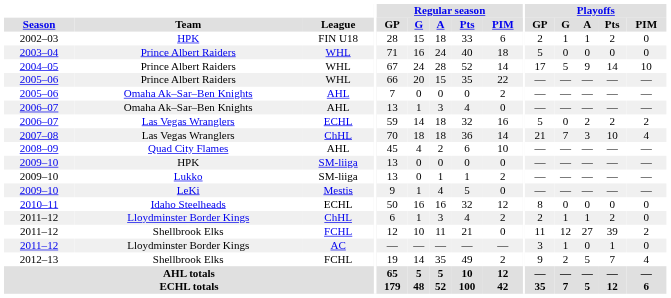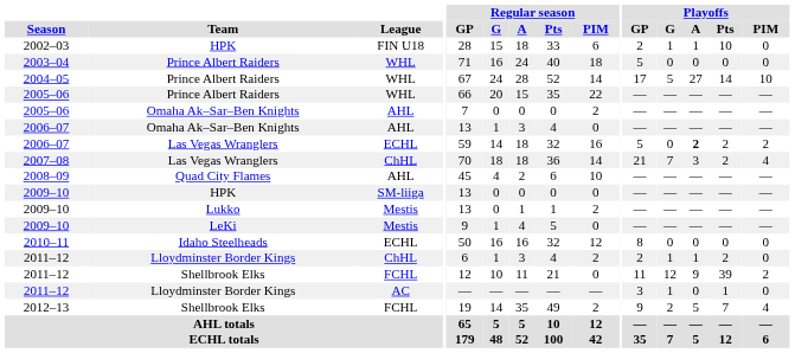2002–03 | Playoffs / Pts: 2 -> 10
2004–05 | Playoffs / A: 9 -> 27
2006–07 / Las Vegas Wranglers | Playoffs / A: normal -> bold
2007–08 | Playoffs / Pts: 10 -> 2
2009–10 / Lukko | League: SM-liiga -> Mestis
2011–12 / Shellbrook Elks | Playoffs / A: 27 -> 9
